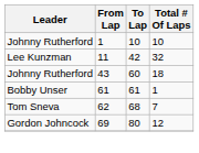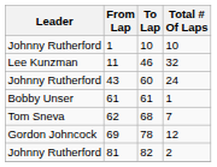11 | To Lap: 42 -> 46
43 | Total # Of Laps: 18 -> 24
69 | To Lap: 80 -> 78
+ row: Johnny Rutherford | 81 | 82 | 2
